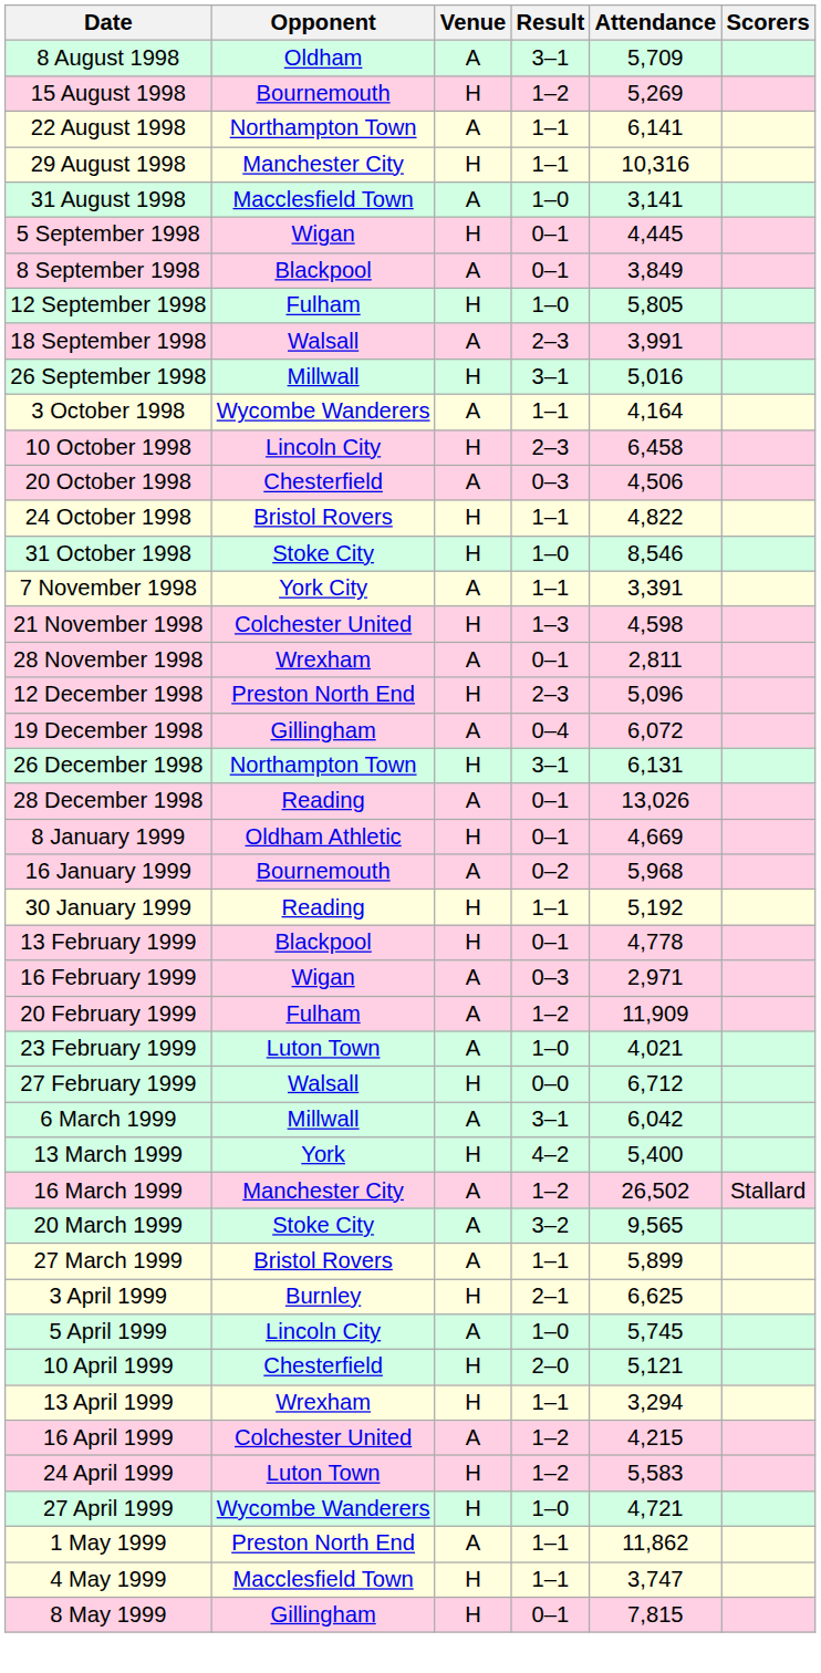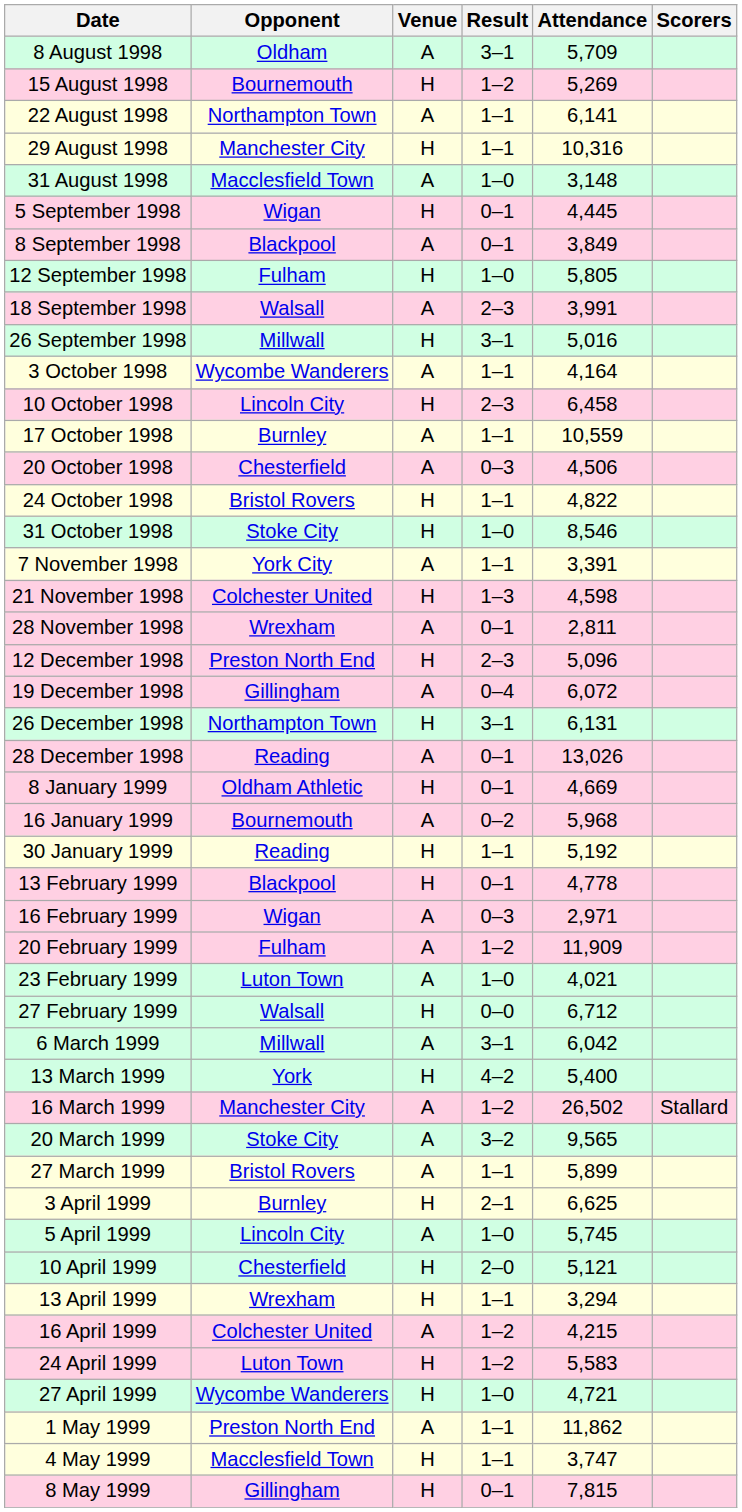31 August 1998 | Attendance: 3,141 -> 3,148
+ row: 17 October 1998 | Burnley | A | 1–1 | 10,559
